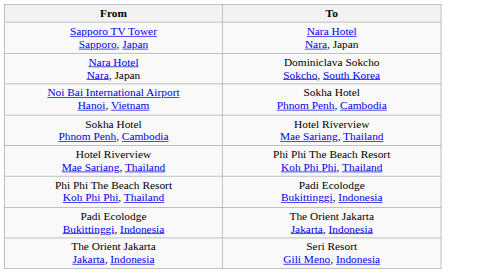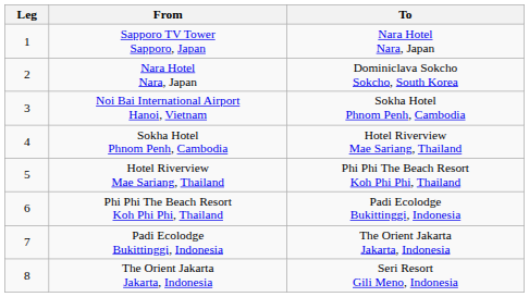+ column: Leg | 1 | 2 | 3 | 4 | 5 | 6 | 7 | 8
